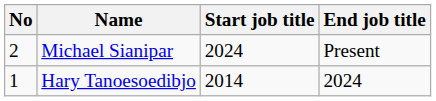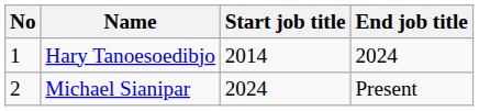rows swapped: Hary Tanoesoedibjo <-> Michael Sianipar
